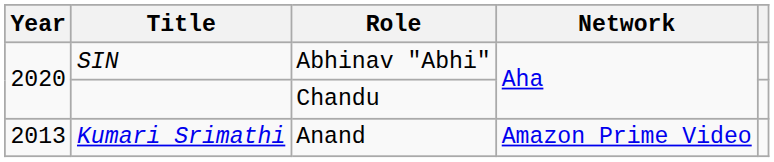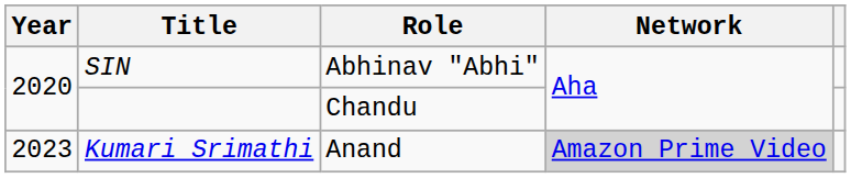Kumari Srimathi | Year: 2013 -> 2023
Kumari Srimathi | Network: no background -> lightgrey background
